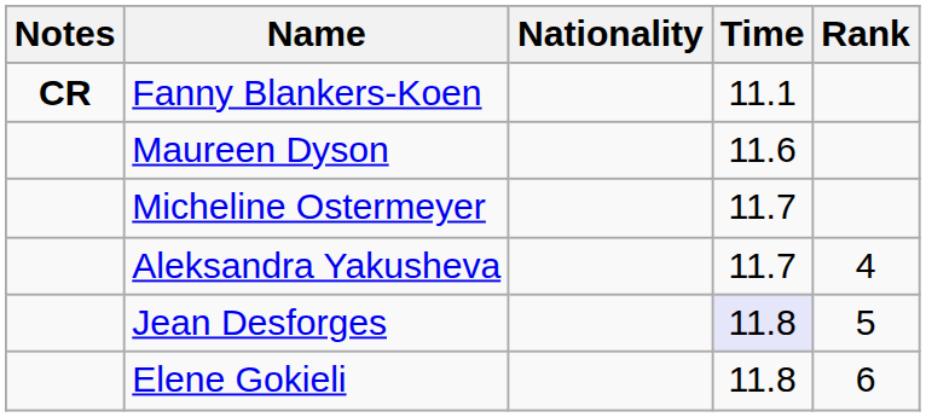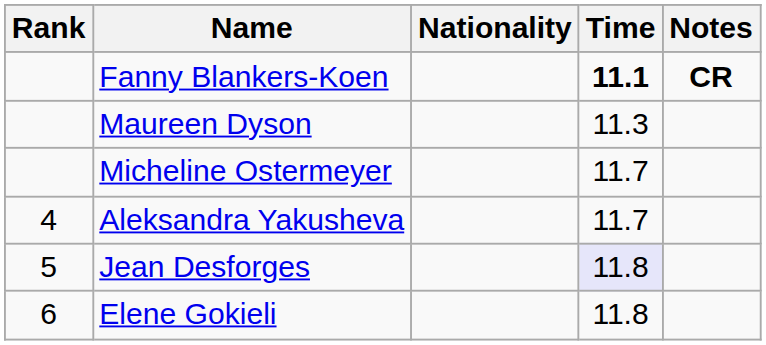columns swapped: Rank <-> Notes
Fanny Blankers-Koen | Time: normal -> bold
Maureen Dyson | Time: 11.6 -> 11.3
